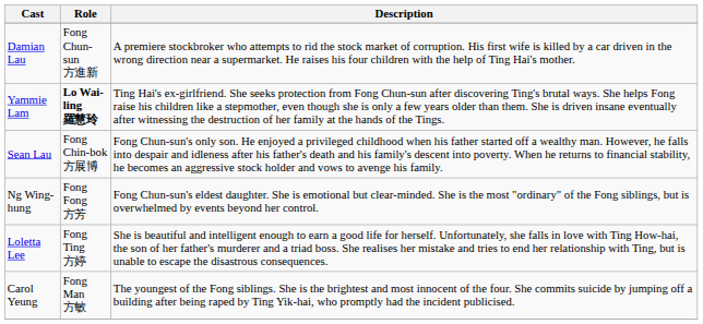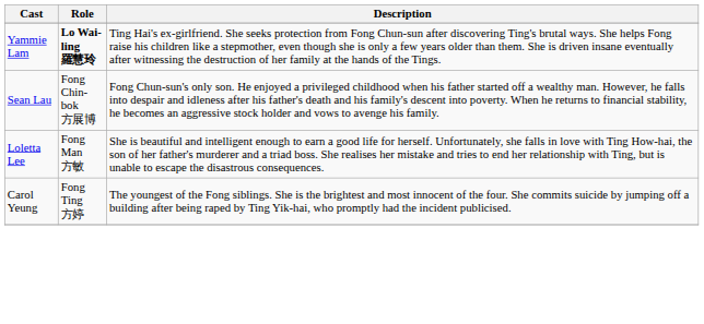- row: Damian Lau | Fong Chun-sun 方進新 | A premiere stockbroker who attempts to rid the stock market of corruption. His first wife is killed by a car driven in the wrong direction near a supermarket. He raises his four children with the help of Ting Hai's mother.
- row: Ng Wing-hung | Fong Fong 方芳 | Fong Chun-sun's eldest daughter. She is emotional but clear-minded. She is the most "ordinary" of the Fong siblings, but is overwhelmed by events beyond her control.
Loletta Lee | Role: Fong Ting 方婷 -> Fong Man 方敏
Carol Yeung | Role: Fong Man 方敏 -> Fong Ting 方婷
